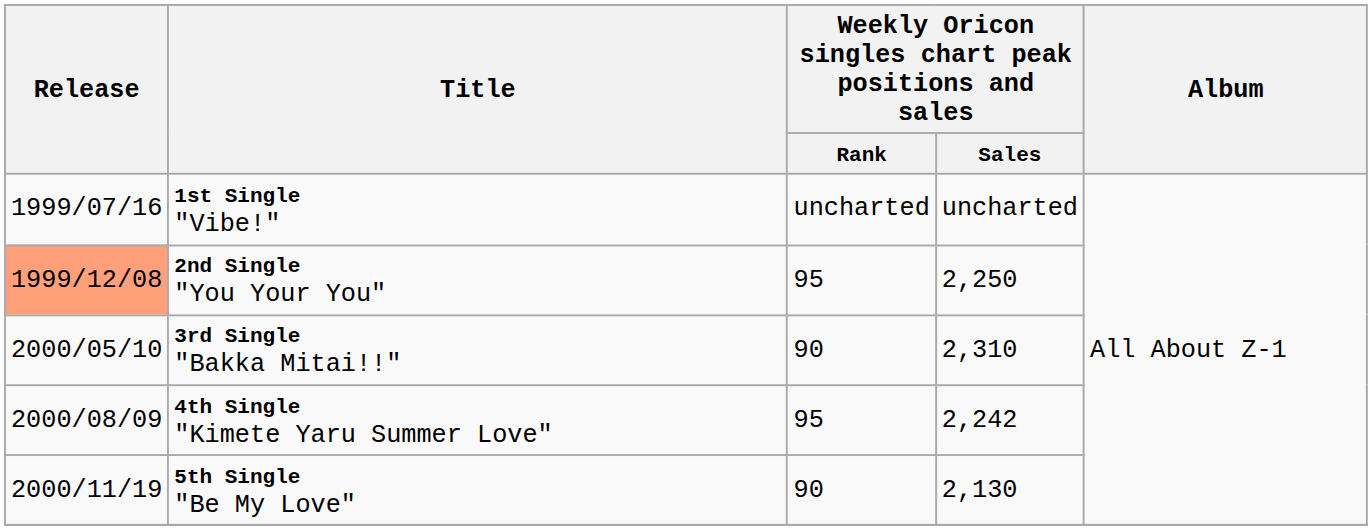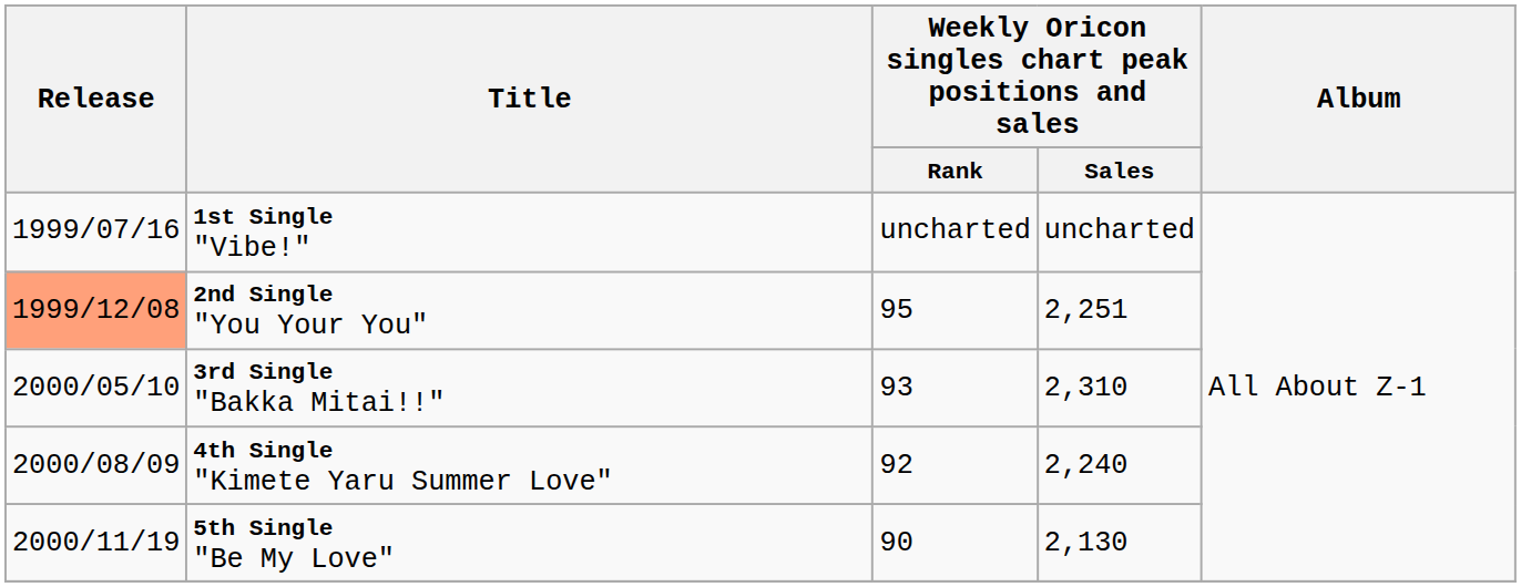2nd Single "You Your You" | Weekly Oricon singles chart peak positions and sales / Sales: 2,250 -> 2,251
3rd Single "Bakka Mitai!!" | Weekly Oricon singles chart peak positions and sales / Rank: 90 -> 93
4th Single "Kimete Yaru Summer Love" | Weekly Oricon singles chart peak positions and sales / Rank: 95 -> 92
4th Single "Kimete Yaru Summer Love" | Weekly Oricon singles chart peak positions and sales / Sales: 2,242 -> 2,240
